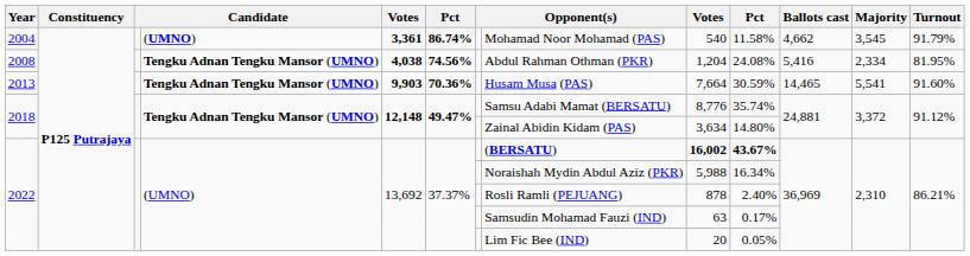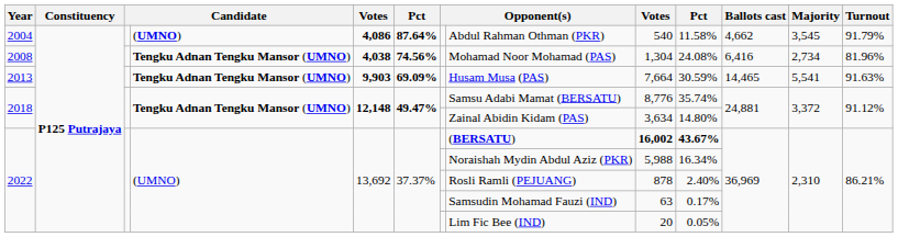2004 | column 5: 3,361 -> 4,086
2004 | column 6: 86.74% -> 87.64%
2004 | column 8: Mohamad Noor Mohamad (PAS) -> Abdul Rahman Othman (PKR)
2008 | column 8: Abdul Rahman Othman (PKR) -> Mohamad Noor Mohamad (PAS)
2008 | column 9: 1,204 -> 1,304
2008 | Ballots cast: 5,416 -> 6,416
2008 | Majority: 2,334 -> 2,734
2008 | Turnout: 81.95% -> 81.96%
2013 | column 6: 70.36% -> 69.09%
2013 | Turnout: 91.60% -> 91.63%
